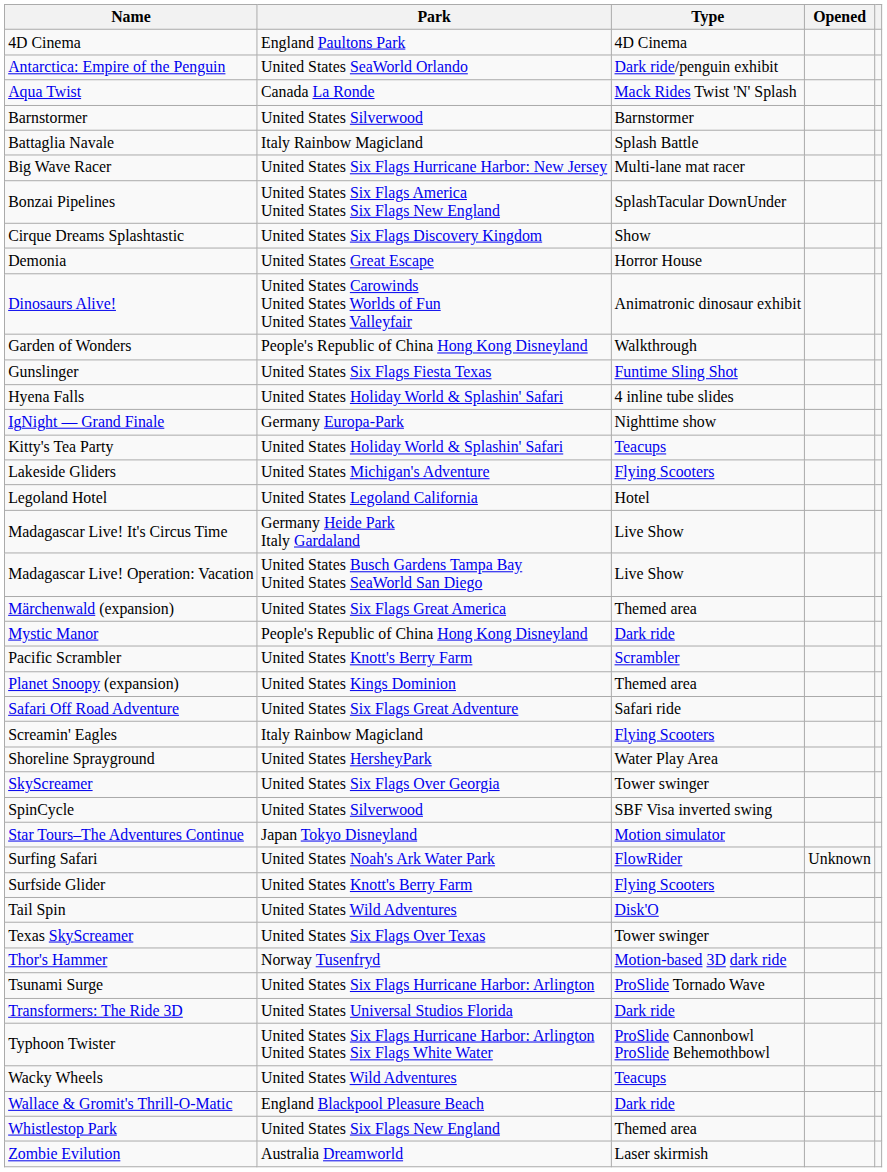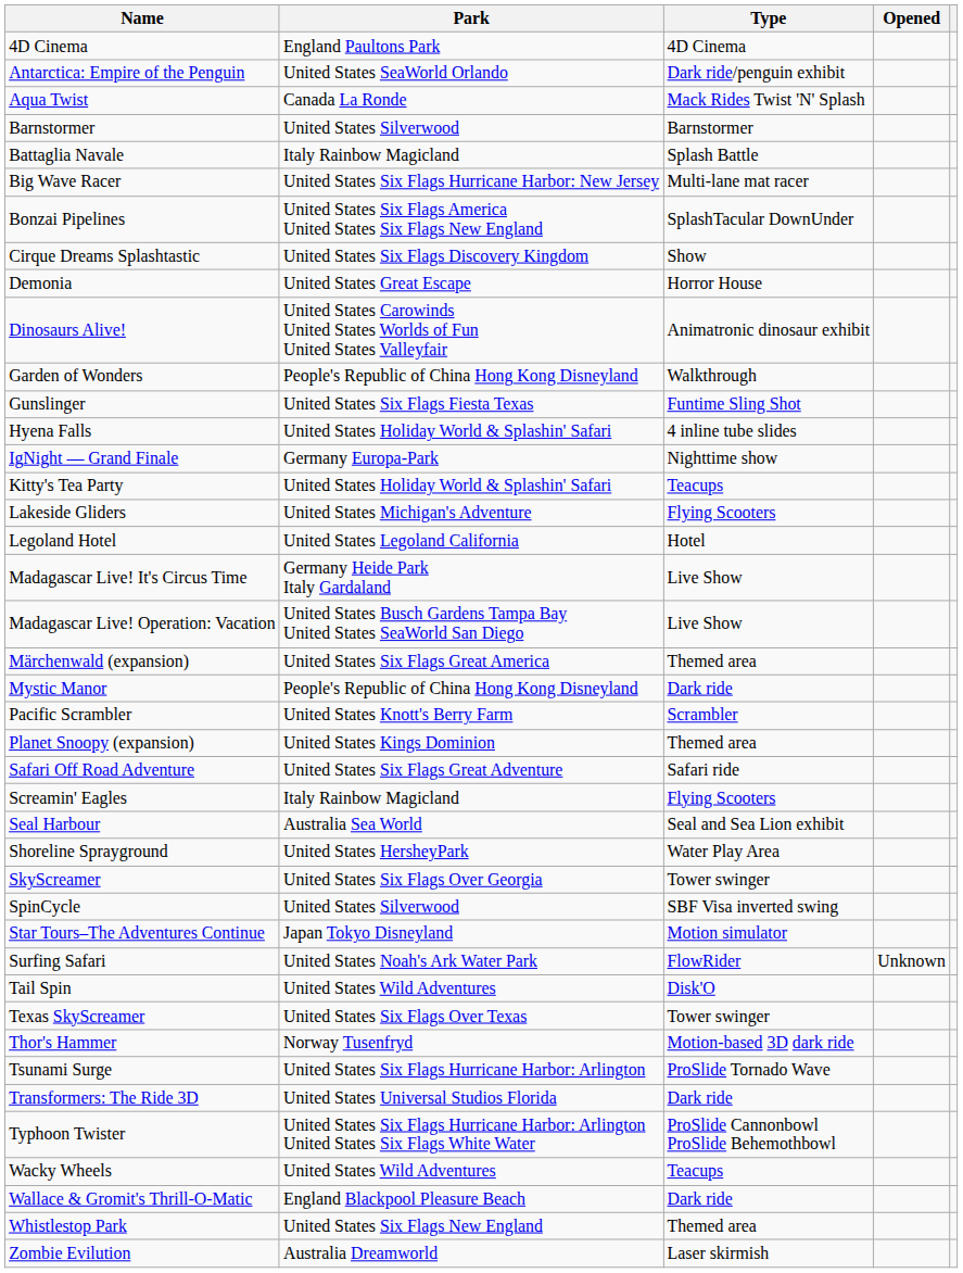+ row: Seal Harbour | Australia Sea World | Seal and Sea Lion exhibit
- row: Surfside Glider | United States Knott's Berry Farm | Flying Scooters
